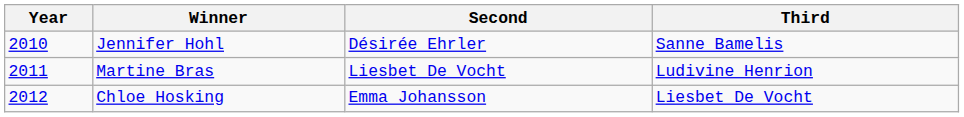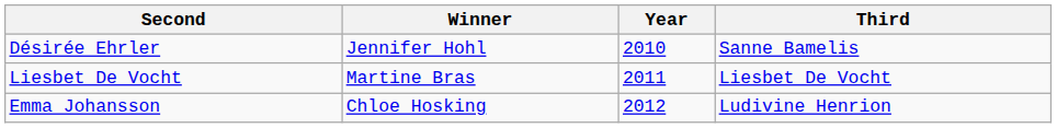columns swapped: Year <-> Second
Martine Bras | Third: Ludivine Henrion -> Liesbet De Vocht
Chloe Hosking | Third: Liesbet De Vocht -> Ludivine Henrion
